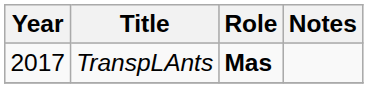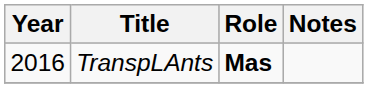TranspLAnts | Year: 2017 -> 2016
